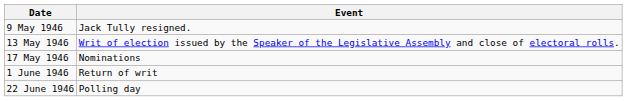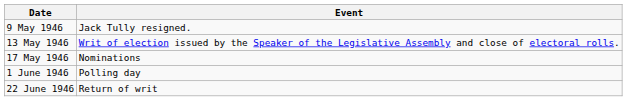1 June 1946 | Event: Return of writ -> Polling day
22 June 1946 | Event: Polling day -> Return of writ
